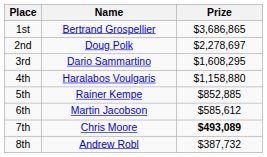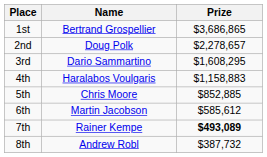2nd | Prize: $2,278,697 -> $2,278,657
4th | Prize: $1,158,880 -> $1,158,883
5th | Name: Rainer Kempe -> Chris Moore
7th | Name: Chris Moore -> Rainer Kempe
